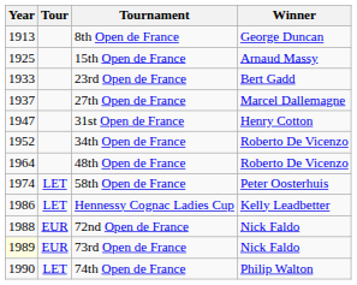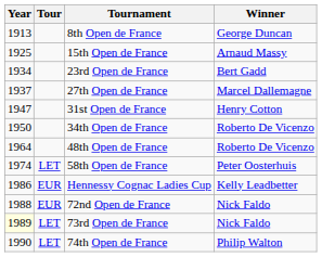23rd Open de France | Year: 1933 -> 1934
34th Open de France | Year: 1952 -> 1950
Hennessy Cognac Ladies Cup | Tour: LET -> EUR
73rd Open de France | Tour: EUR -> LET
